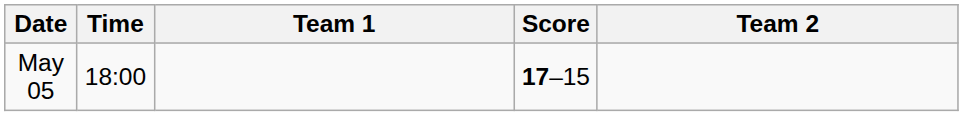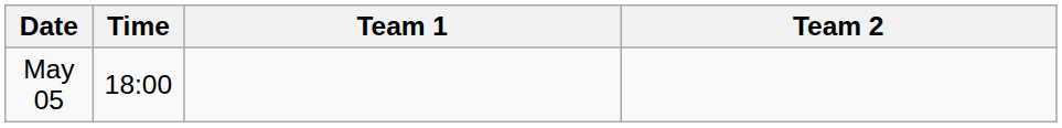- column: Score | 17–15
